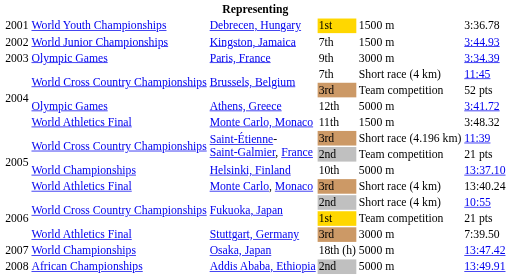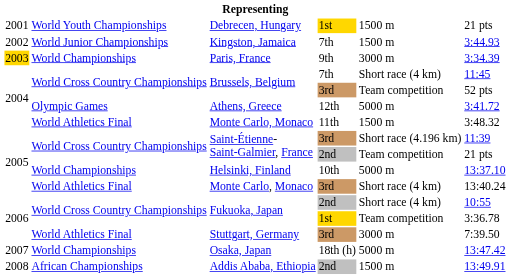Debrecen, Hungary | column 6: 3:36.78 -> 21 pts
Paris, France | column 1: no background -> gold background
Paris, France | column 2: Olympic Games -> World Championships
Fukuoka, Japan / 1st | column 6: 21 pts -> 3:36.78
Addis Ababa, Ethiopia | column 5: 5000 m -> 1500 m
